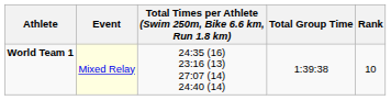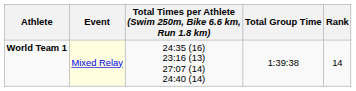World Team 1 | Rank: 10 -> 14
